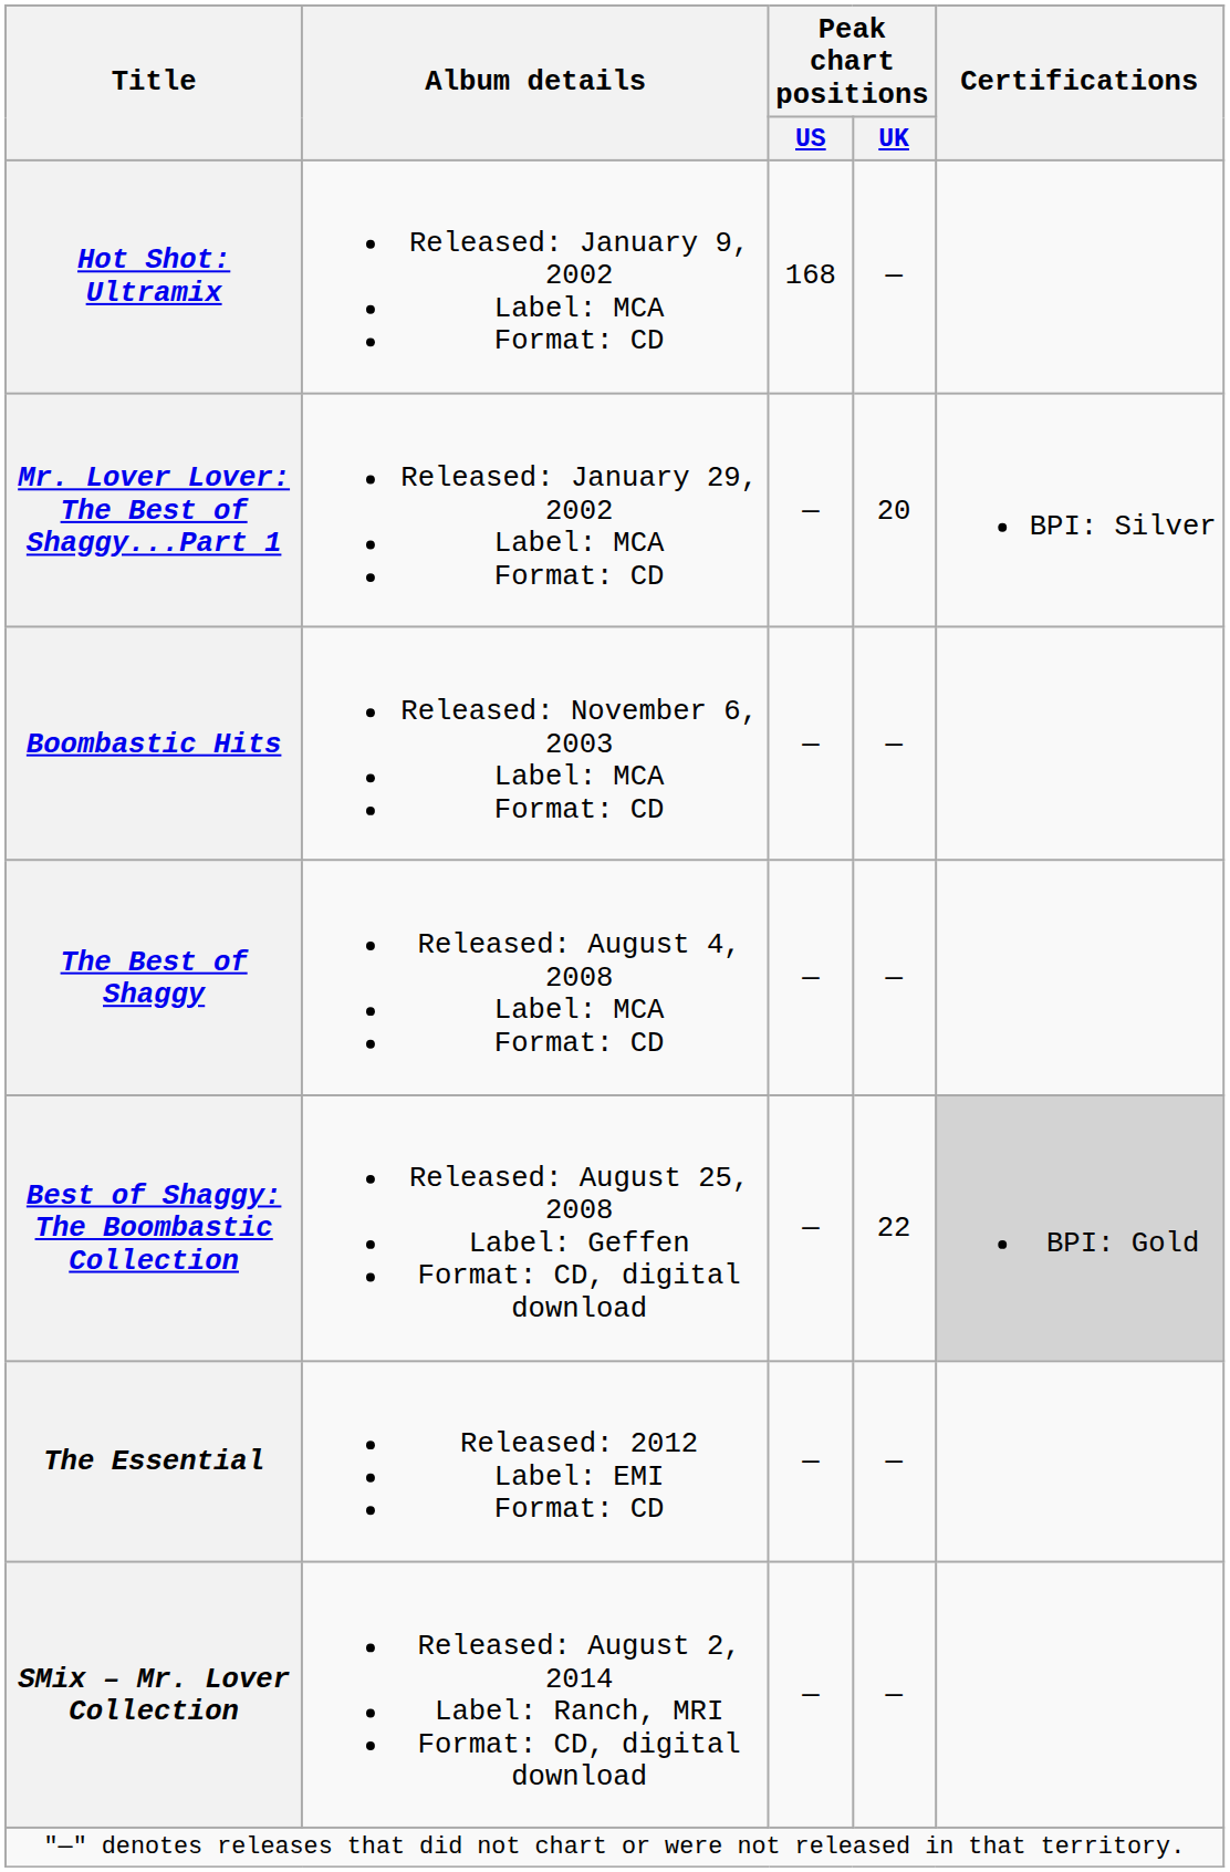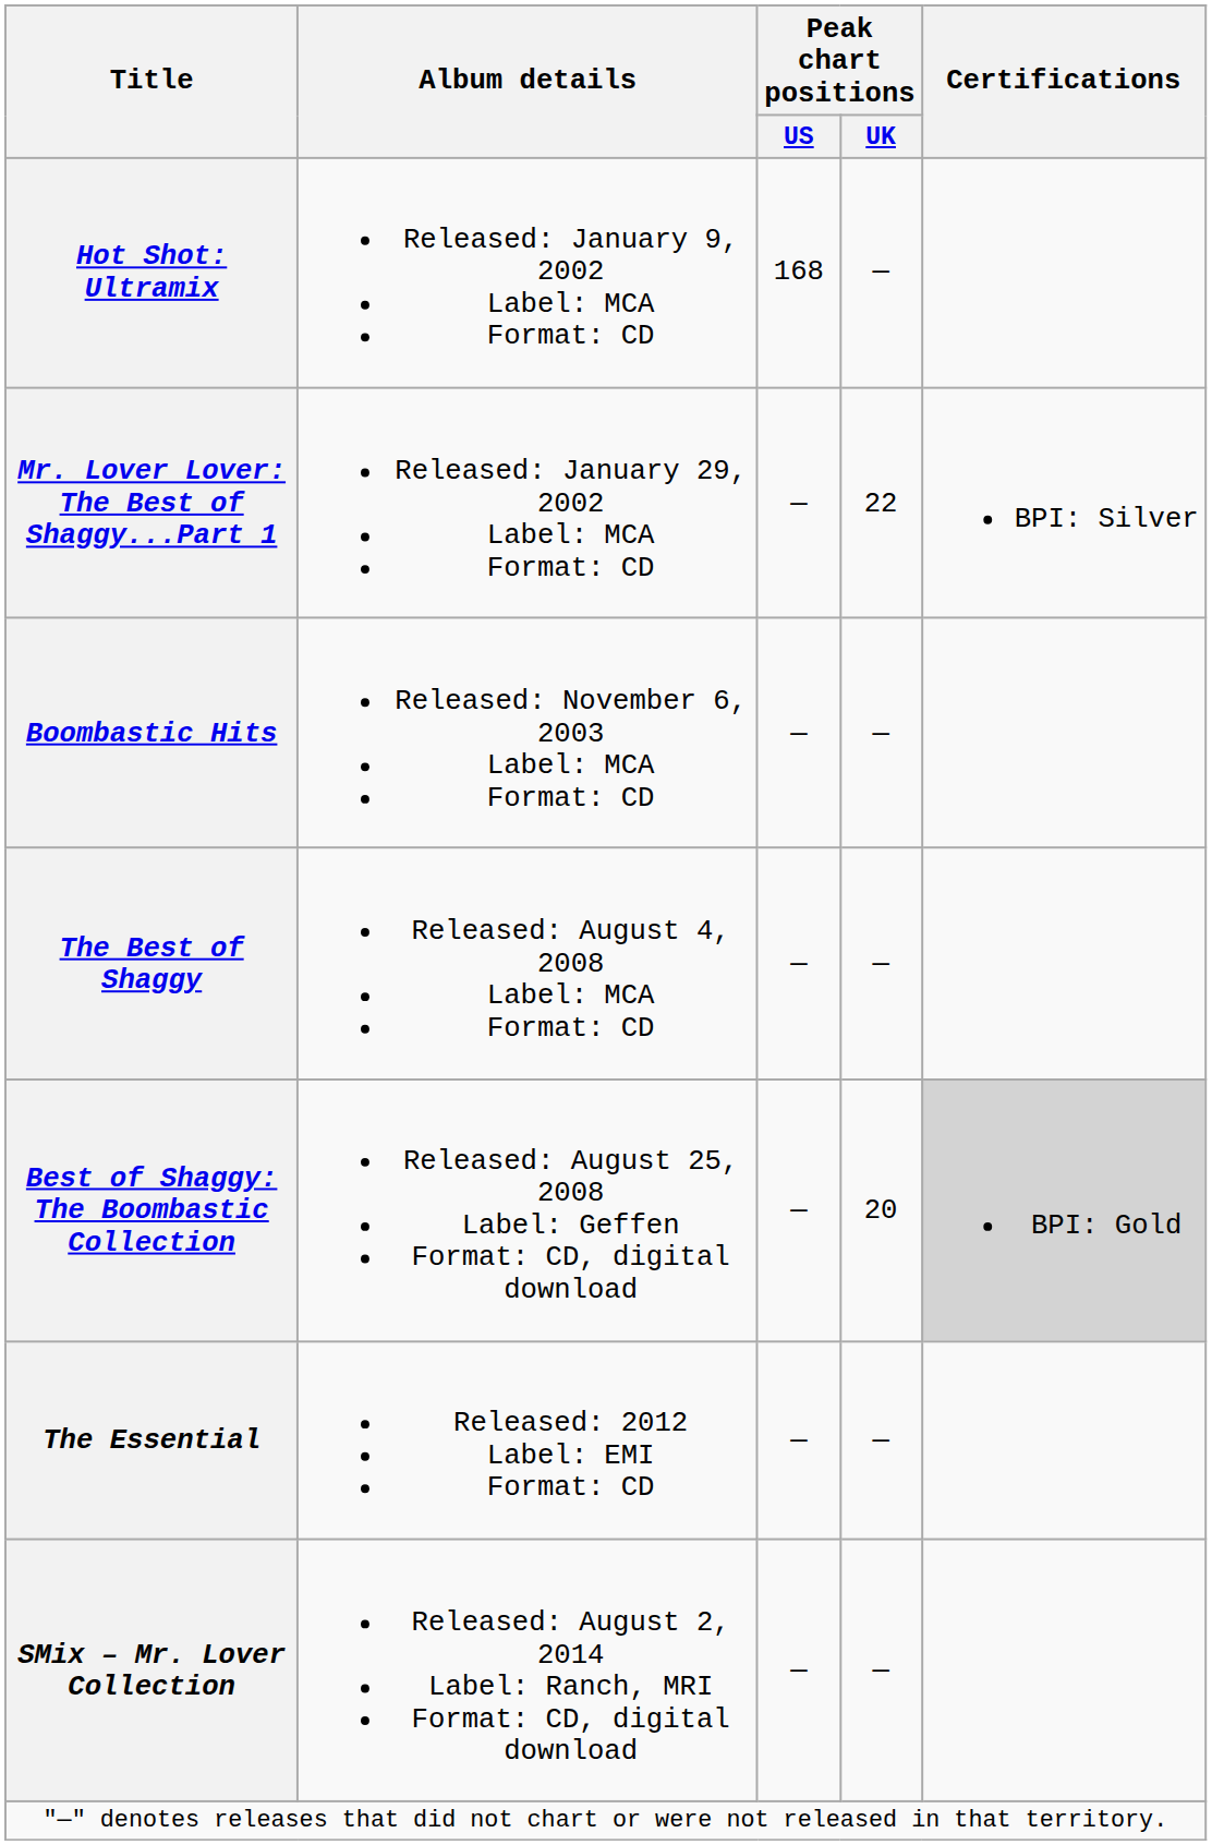Mr. Lover Lover: The Best of Shaggy...Part 1 | Peak chart positions / UK: 20 -> 22
Best of Shaggy: The Boombastic Collection | Peak chart positions / UK: 22 -> 20
